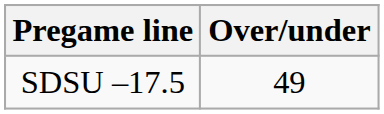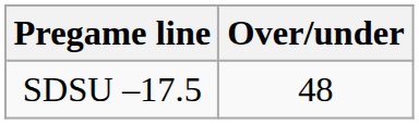SDSU –17.5 | Over/under: 49 -> 48
